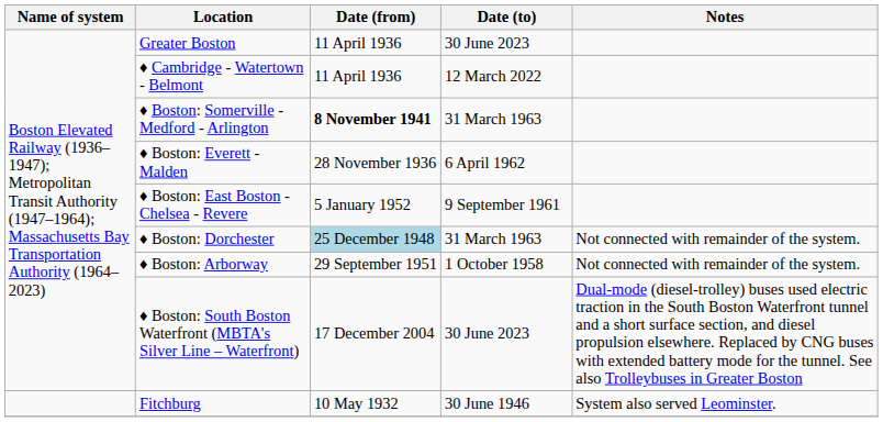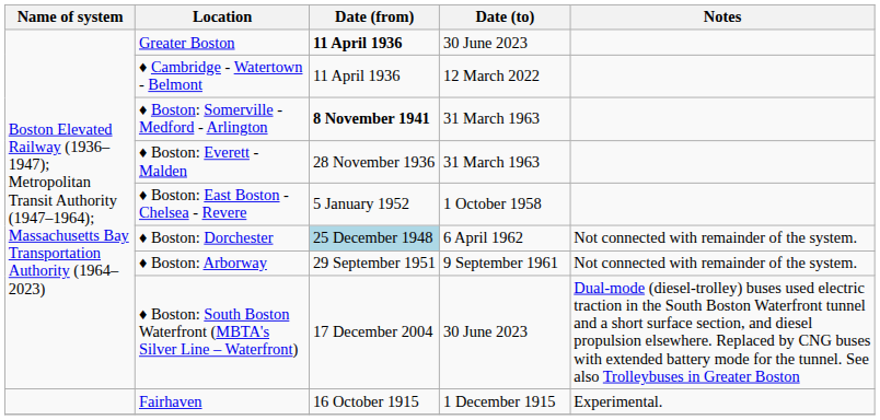Greater Boston | Date (from): normal -> bold
♦ Boston: Everett - Malden | Date (to): 6 April 1962 -> 31 March 1963
♦ Boston: East Boston - Chelsea - Revere | Date (to): 9 September 1961 -> 1 October 1958
♦ Boston: Dorchester | Date (to): 31 March 1963 -> 6 April 1962
♦ Boston: Arborway | Date (to): 1 October 1958 -> 9 September 1961
+ row: Fairhaven | 16 October 1915 | 1 December 1915 | Experimental.
- row: Fitchburg | 10 May 1932 | 30 June 1946 | System also served Leominster.
